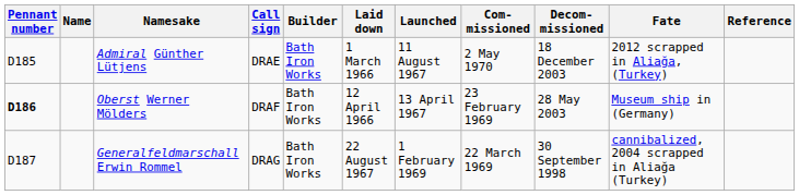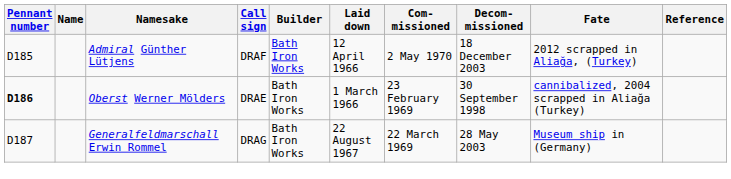- column: Launched | 11 August 1967 | 13 April 1967 | 1 February 1969
Admiral Günther Lütjens | Call sign: DRAE -> DRAF
Admiral Günther Lütjens | Laid down: 1 March 1966 -> 12 April 1966
Oberst Werner Mölders | Call sign: DRAF -> DRAE
Oberst Werner Mölders | Laid down: 12 April 1966 -> 1 March 1966
Oberst Werner Mölders | Decom- missioned: 28 May 2003 -> 30 September 1998
Oberst Werner Mölders | Fate: Museum ship in (Germany) -> cannibalized, 2004 scrapped in Aliağa (Turkey)
Generalfeldmarschall Erwin Rommel | Decom- missioned: 30 September 1998 -> 28 May 2003
Generalfeldmarschall Erwin Rommel | Fate: cannibalized, 2004 scrapped in Aliağa (Turkey) -> Museum ship in (Germany)
